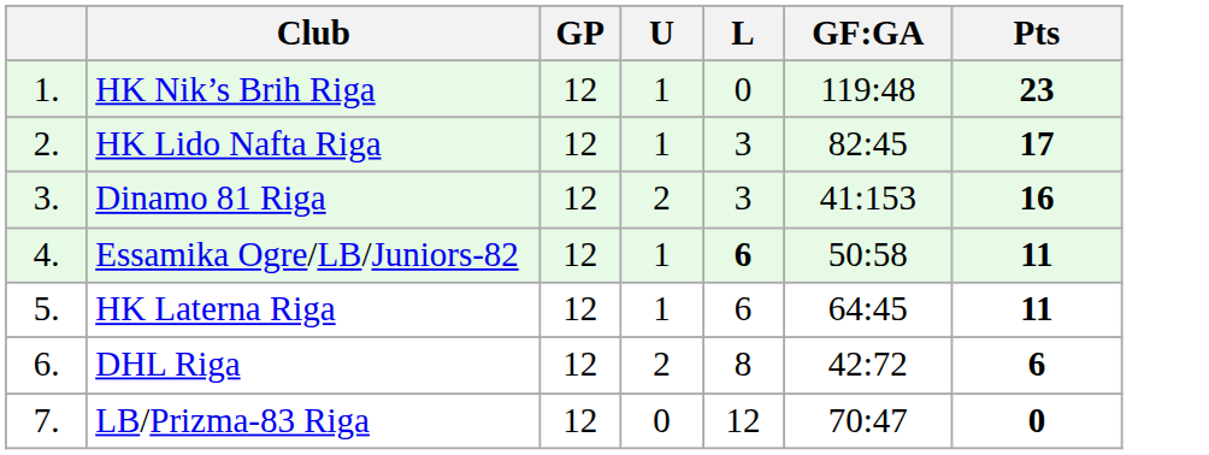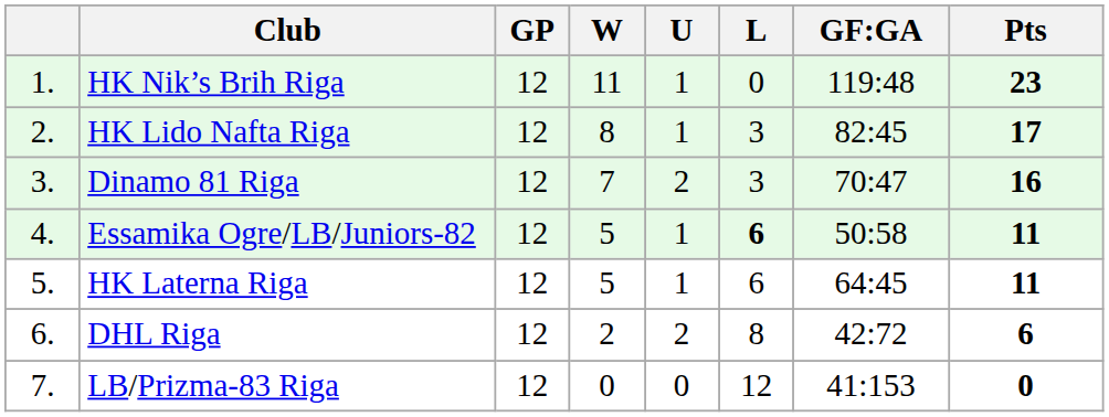+ column: W | 11 | 8 | 7 | 5 | 5 | 2 | 0
Dinamo 81 Riga | GF:GA: 41:153 -> 70:47
LB/Prizma-83 Riga | GF:GA: 70:47 -> 41:153
